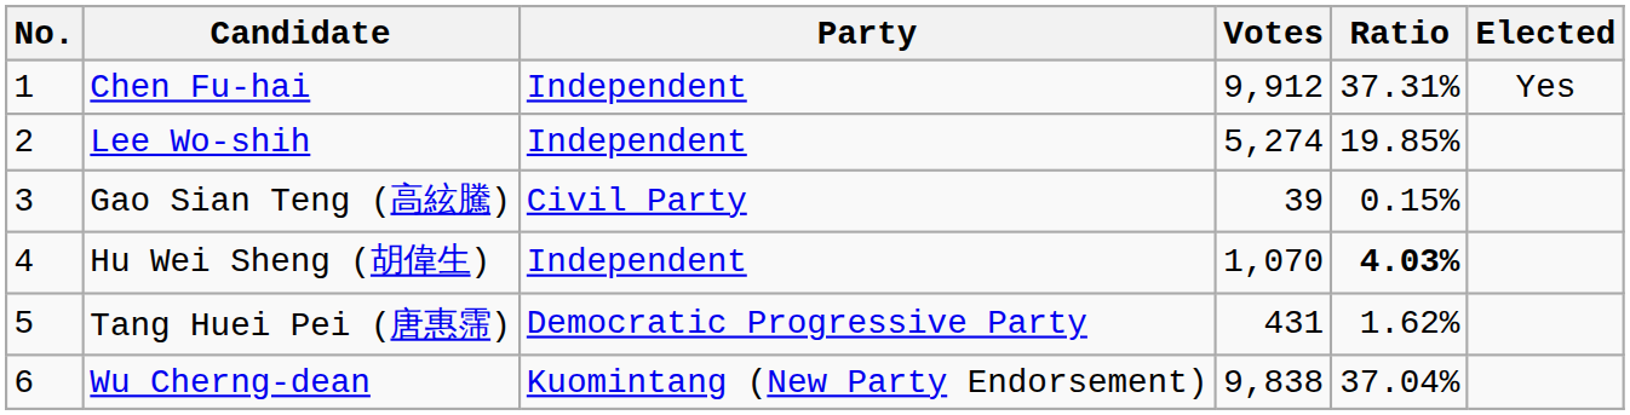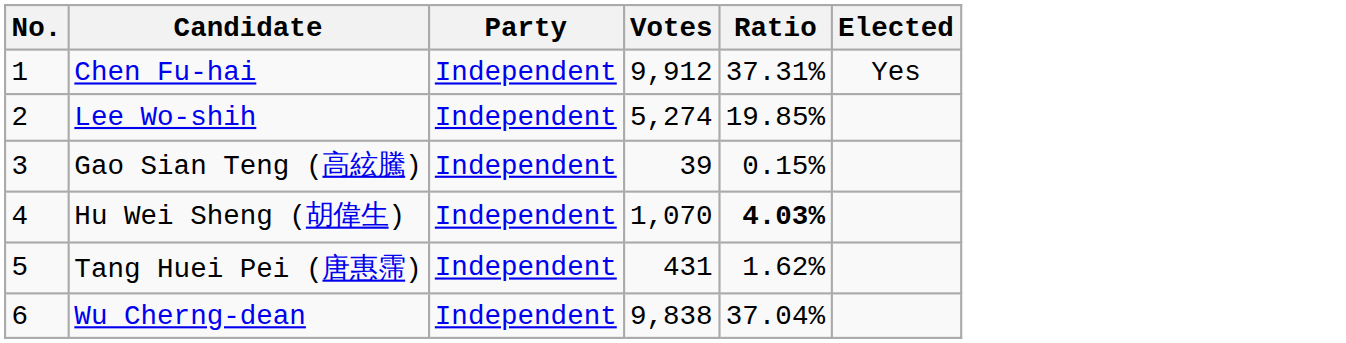Gao Sian Teng (高絃騰) | Party: Civil Party -> Independent
Tang Huei Pei (唐惠霈) | Party: Democratic Progressive Party -> Independent
Wu Cherng-dean | Party: Kuomintang (New Party Endorsement) -> Independent
